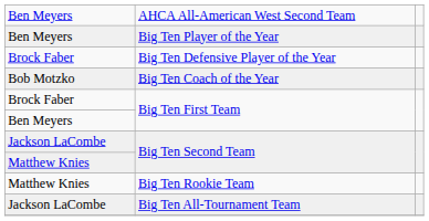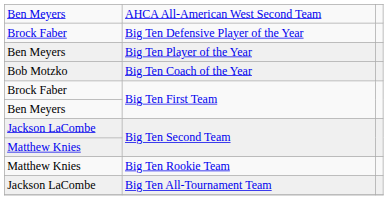rows swapped: Big Ten Player of the Year <-> Big Ten Defensive Player of the Year
